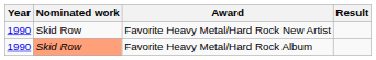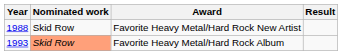Favorite Heavy Metal/Hard Rock New Artist | Year: 1990 -> 1988
Favorite Heavy Metal/Hard Rock Album | Year: 1990 -> 1993
